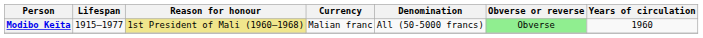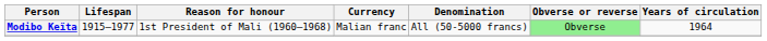Modibo Keïta | Reason for honour: khaki background -> no background
Modibo Keïta | Years of circulation: 1960 -> 1964
